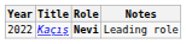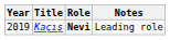Kaçış | Year: 2022 -> 2019
